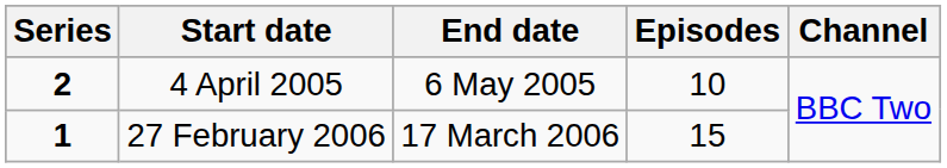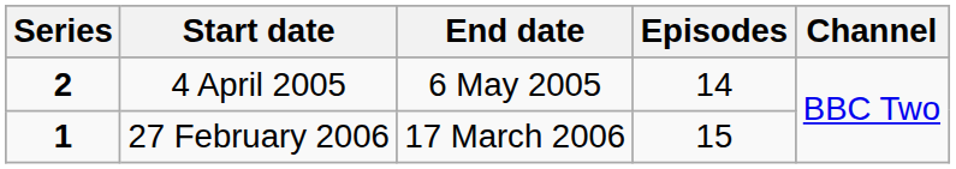4 April 2005 | Episodes: 10 -> 14
